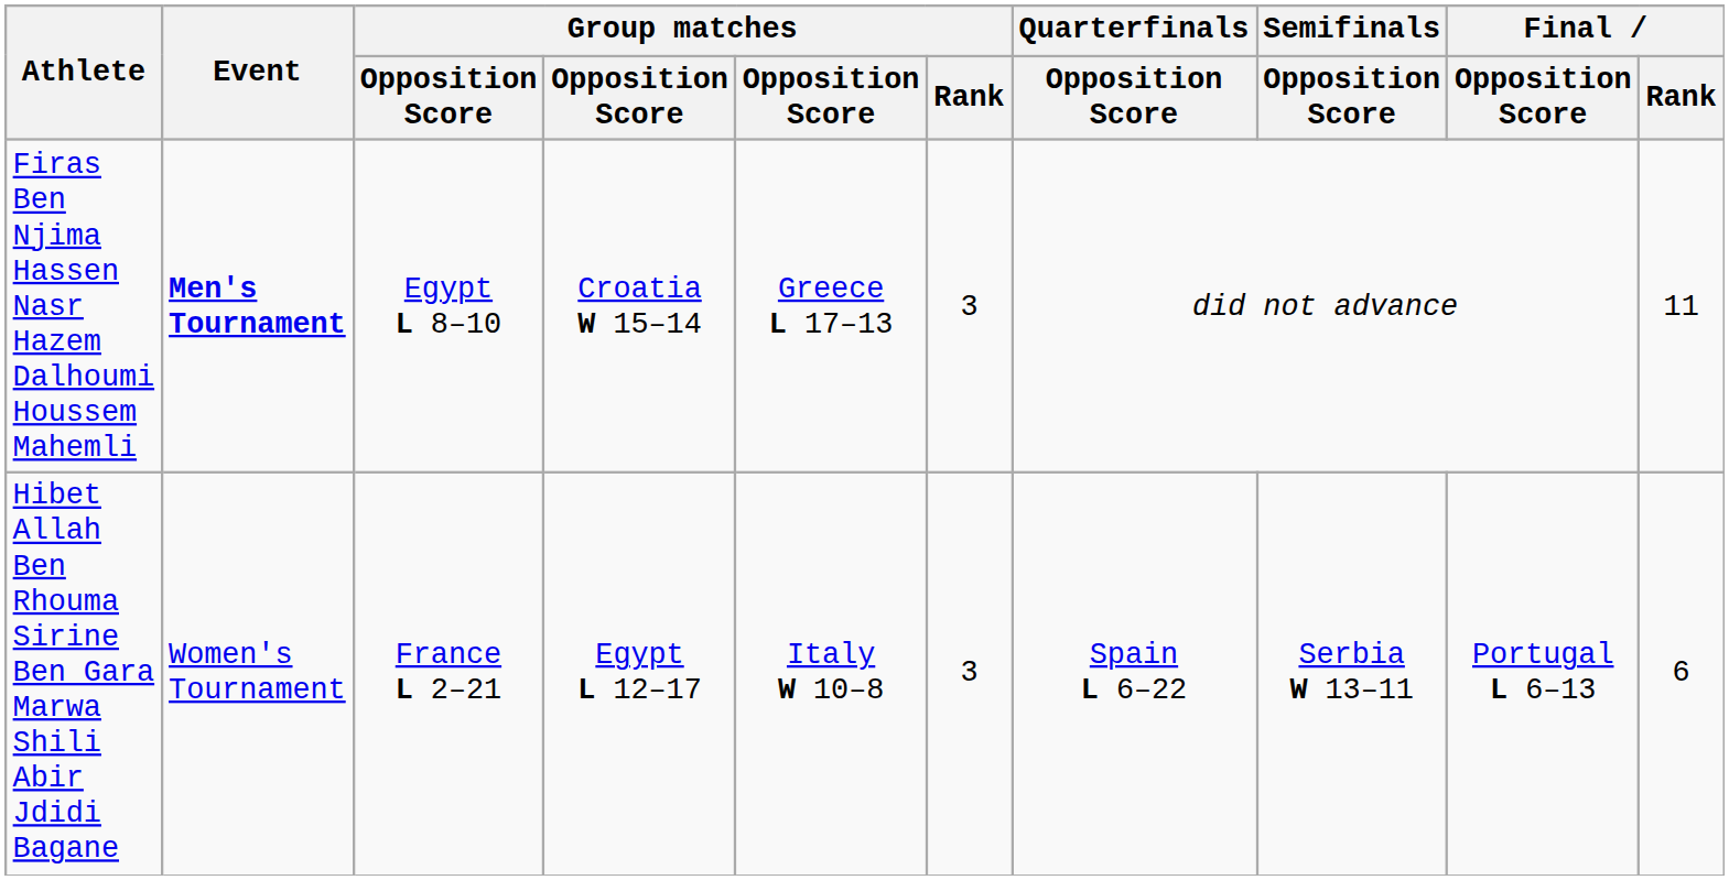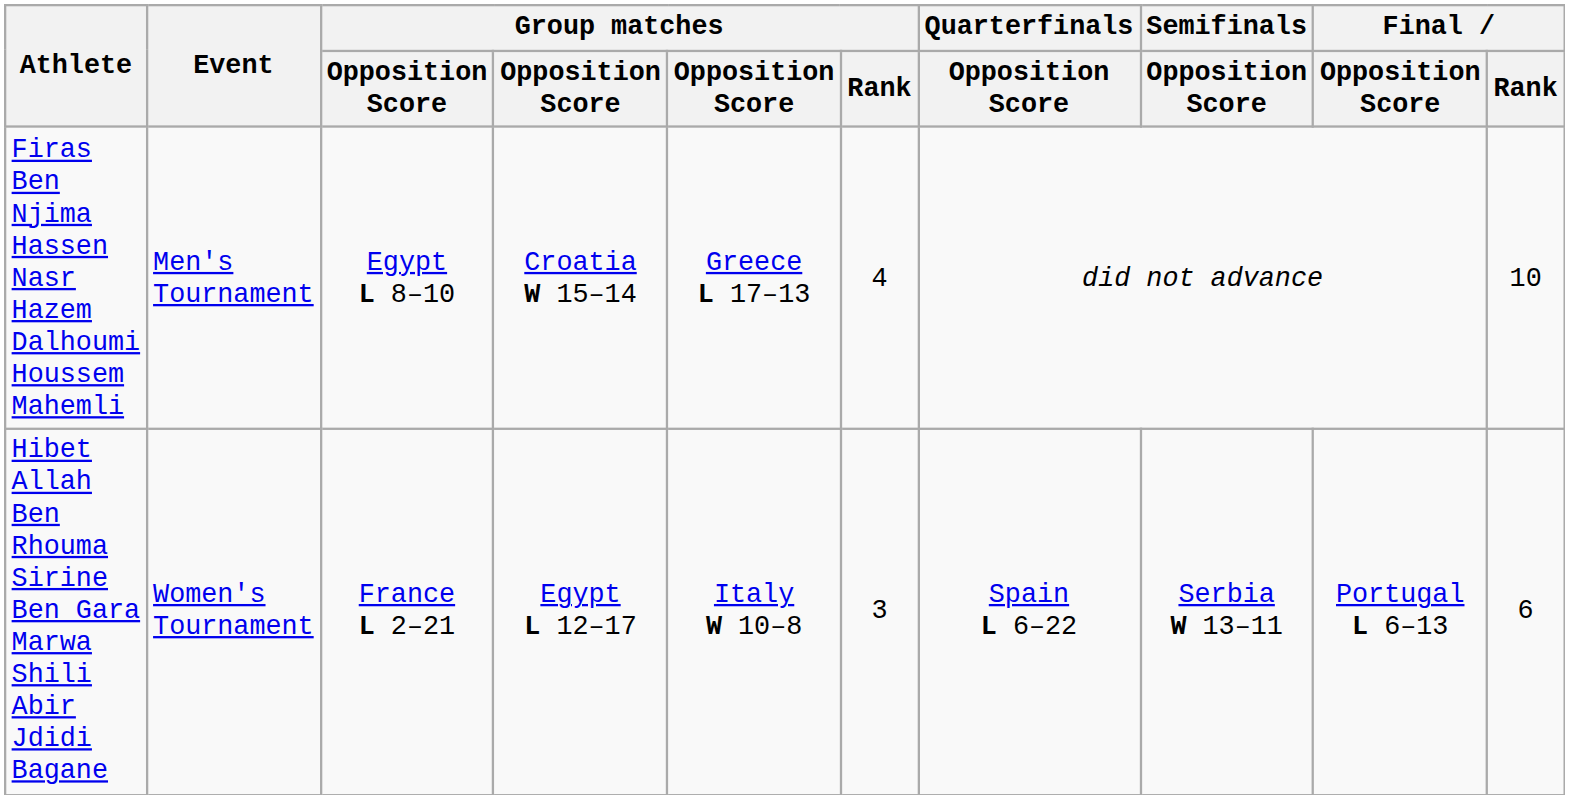Firas Ben Njima Hassen Nasr Hazem Dalhoumi Houssem Mahemli | Event: bold -> normal
Firas Ben Njima Hassen Nasr Hazem Dalhoumi Houssem Mahemli | Group matches / Rank: 3 -> 4
Firas Ben Njima Hassen Nasr Hazem Dalhoumi Houssem Mahemli | Final / Rank: 11 -> 10
